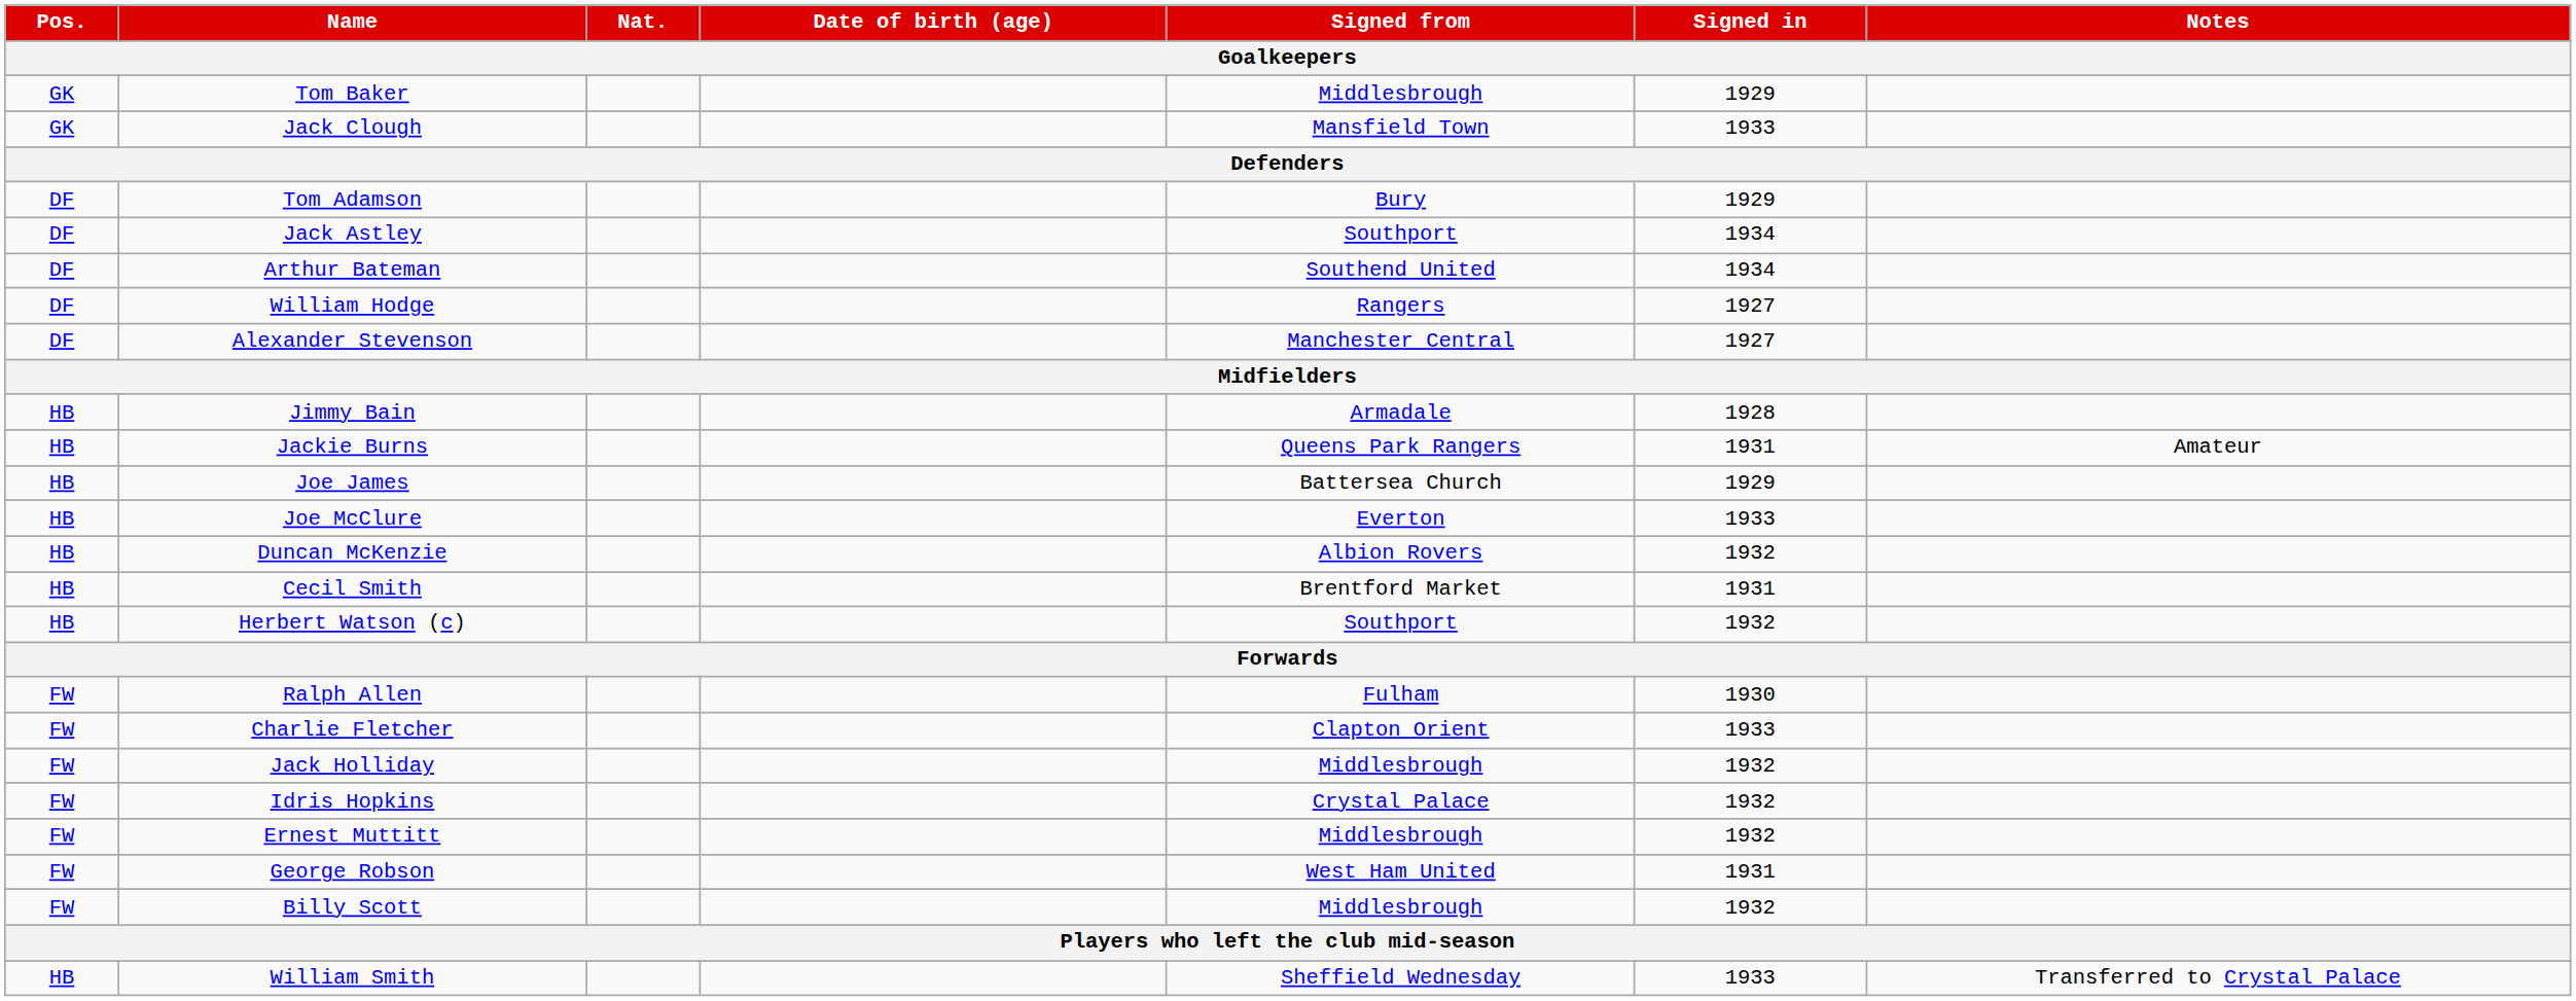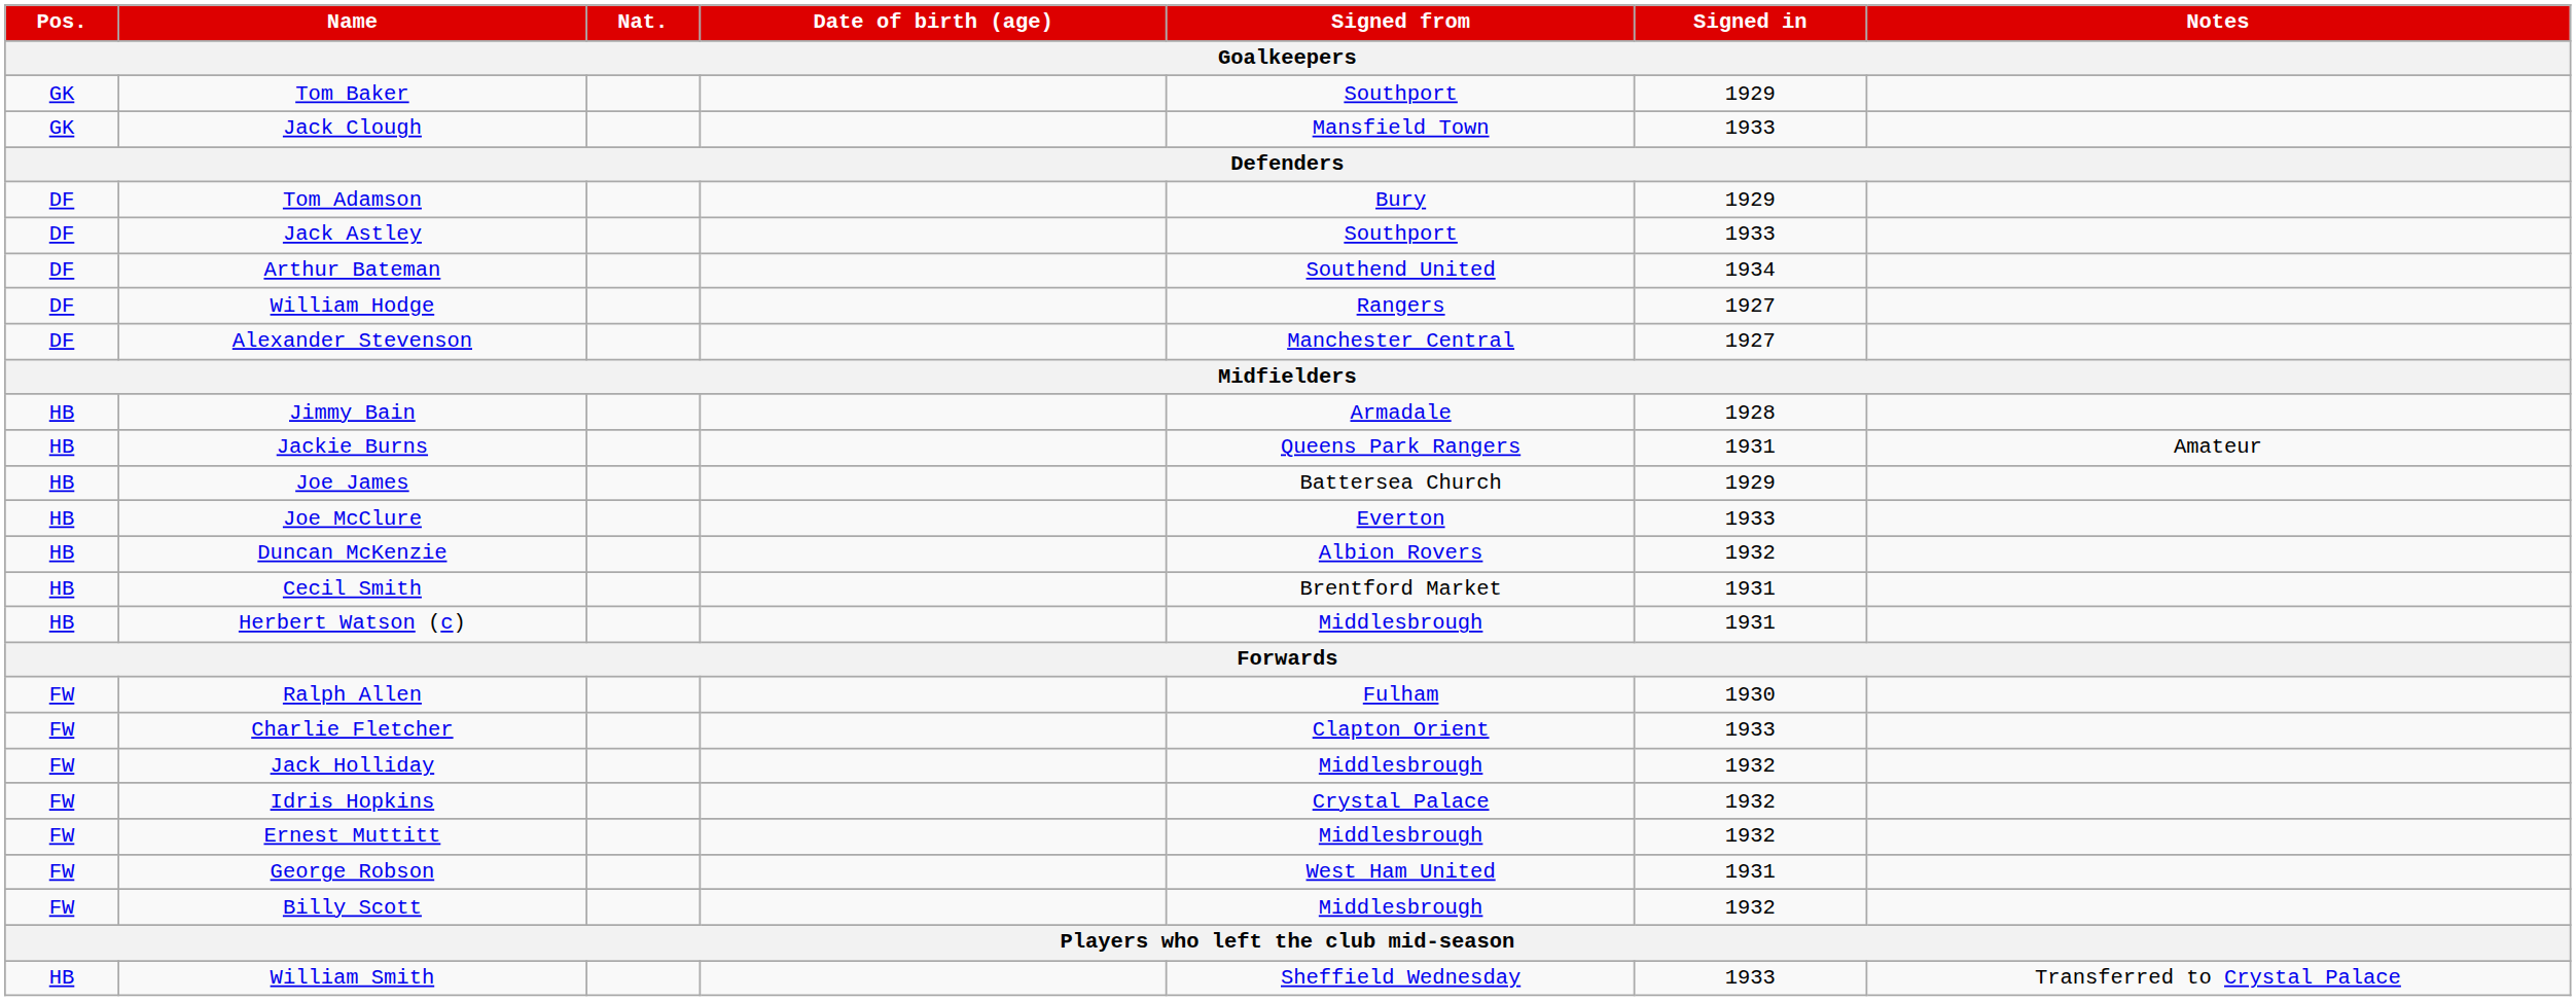Tom Baker | Signed from: Middlesbrough -> Southport
Jack Astley | Signed in: 1934 -> 1933
Herbert Watson (c) | Signed from: Southport -> Middlesbrough
Herbert Watson (c) | Signed in: 1932 -> 1931
